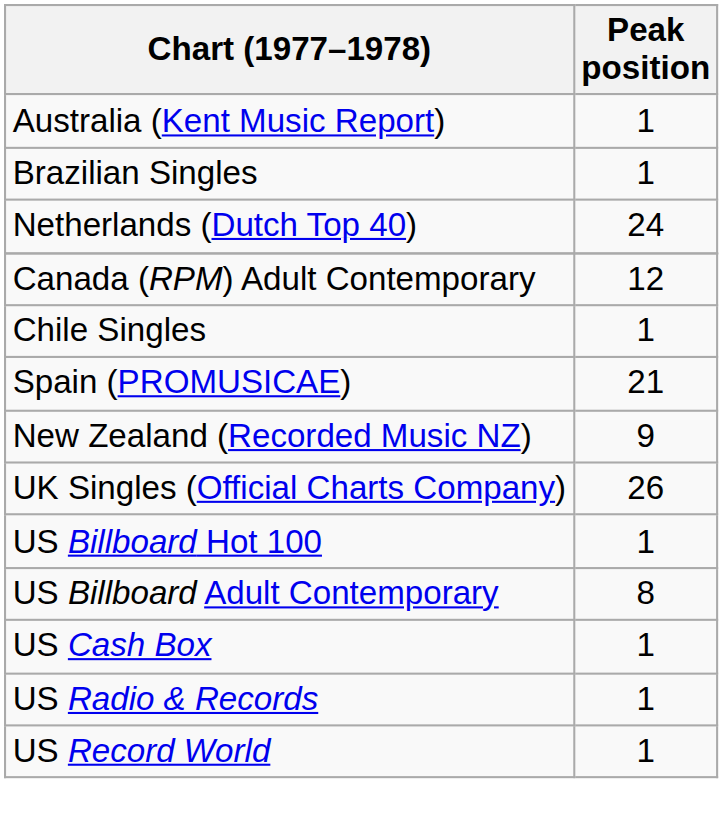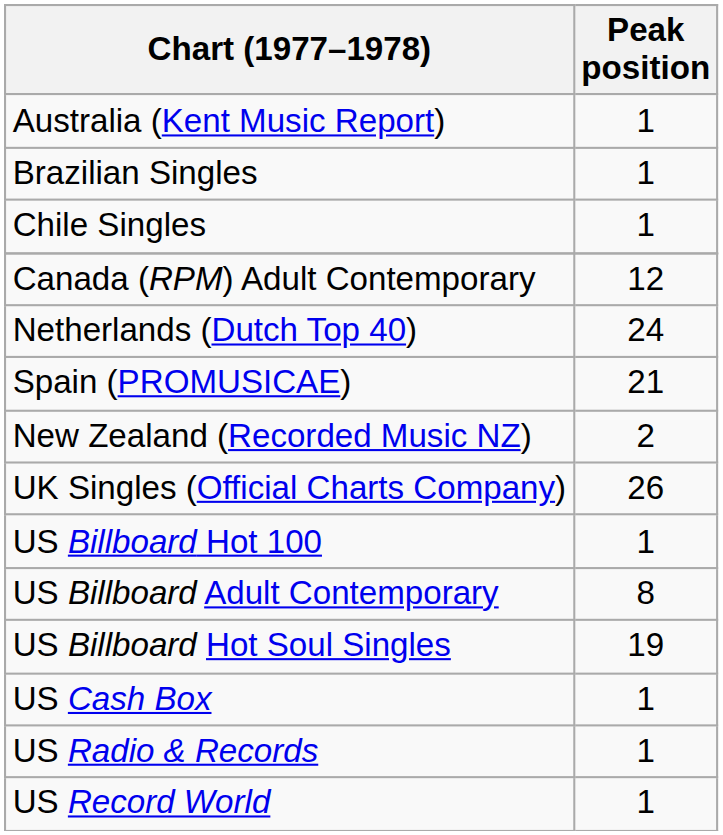rows swapped: Chile Singles <-> Netherlands (Dutch Top 40)
New Zealand (Recorded Music NZ) | Peak position: 9 -> 2
+ row: US Billboard Hot Soul Singles | 19
